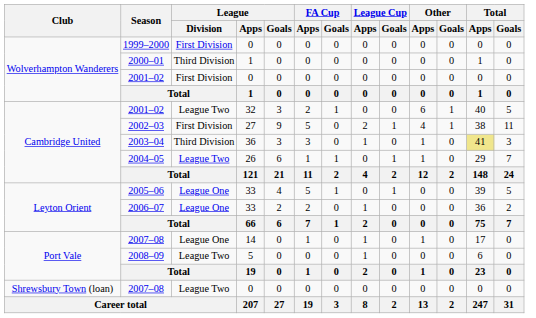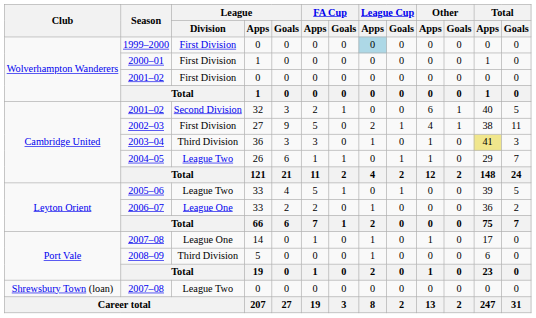1999–2000 | League Cup / Apps: no background -> lightblue background
2000–01 | League / Division: Third Division -> First Division
2001–02 / 32 | League / Division: League Two -> Second Division
2005–06 | League / Division: League One -> League Two
2008–09 | League / Division: League Two -> Third Division
